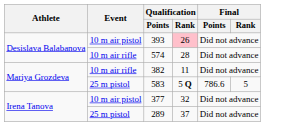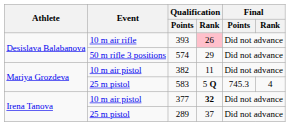393 | Event: 10 m air pistol -> 10 m air rifle
574 | Event: 10 m air rifle -> 50 m rifle 3 positions
574 | Qualification / Rank: 28 -> 29
382 | Event: 10 m air rifle -> 10 m air pistol
583 | Final / Points: 786.6 -> 745.3
583 | Final / Rank: 5 -> 4
377 | Qualification / Rank: normal -> bold
